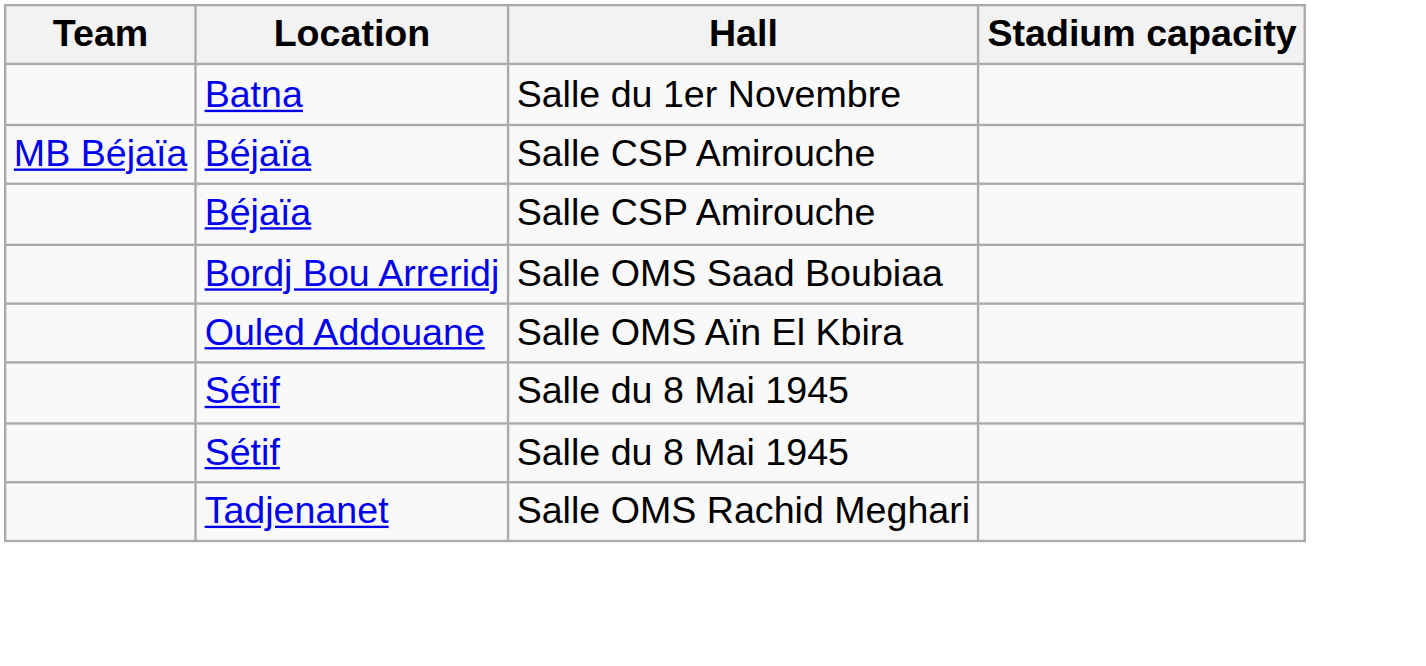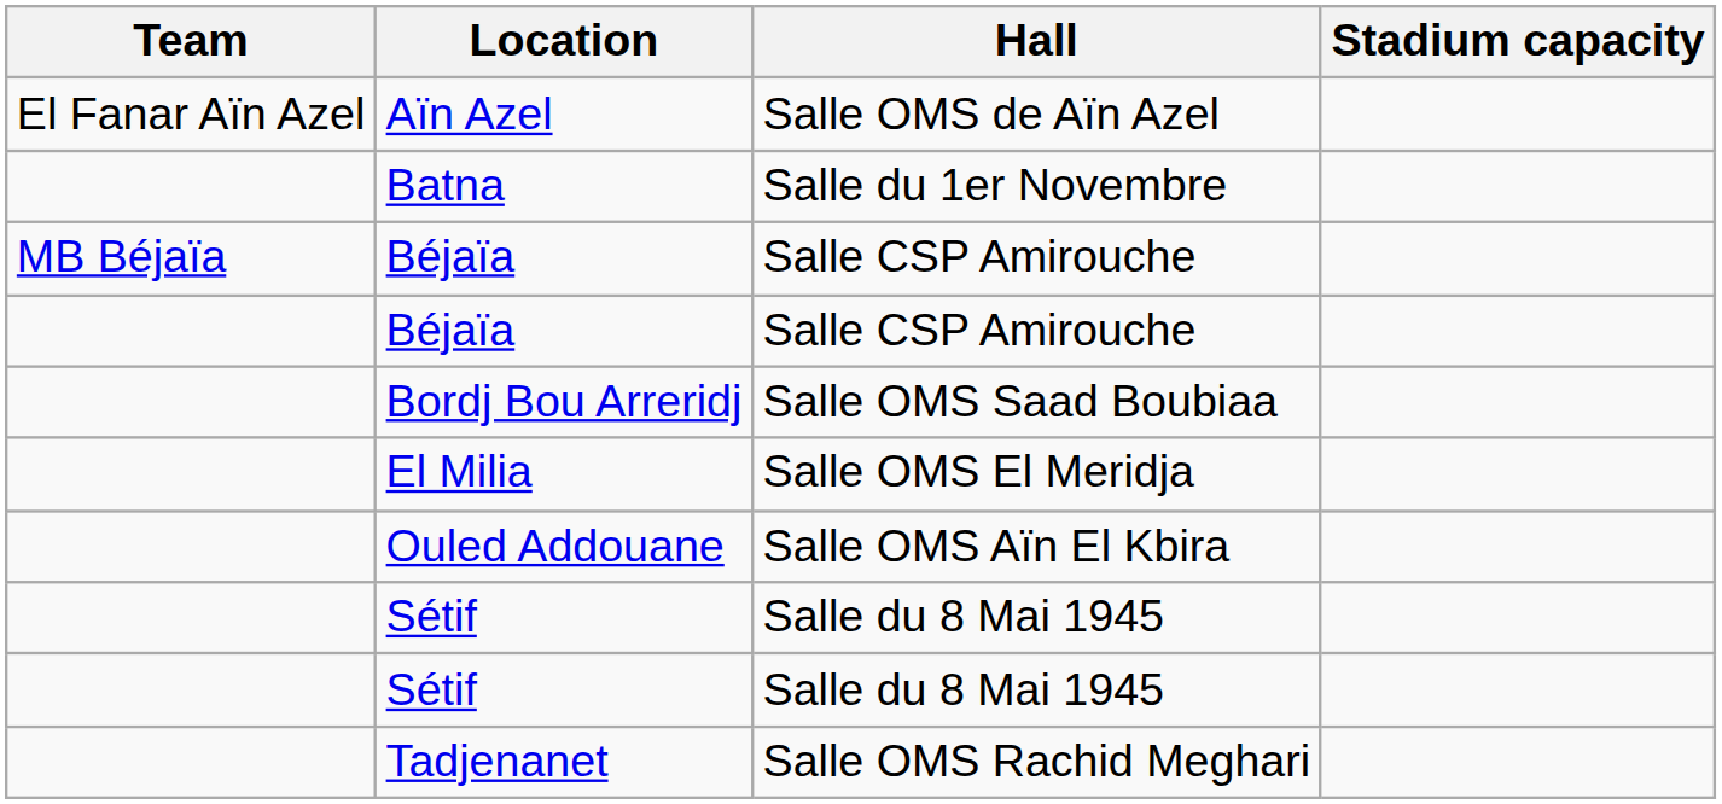+ row: El Fanar Aïn Azel | Aïn Azel | Salle OMS de Aïn Azel
+ row: El Milia | Salle OMS El Meridja
